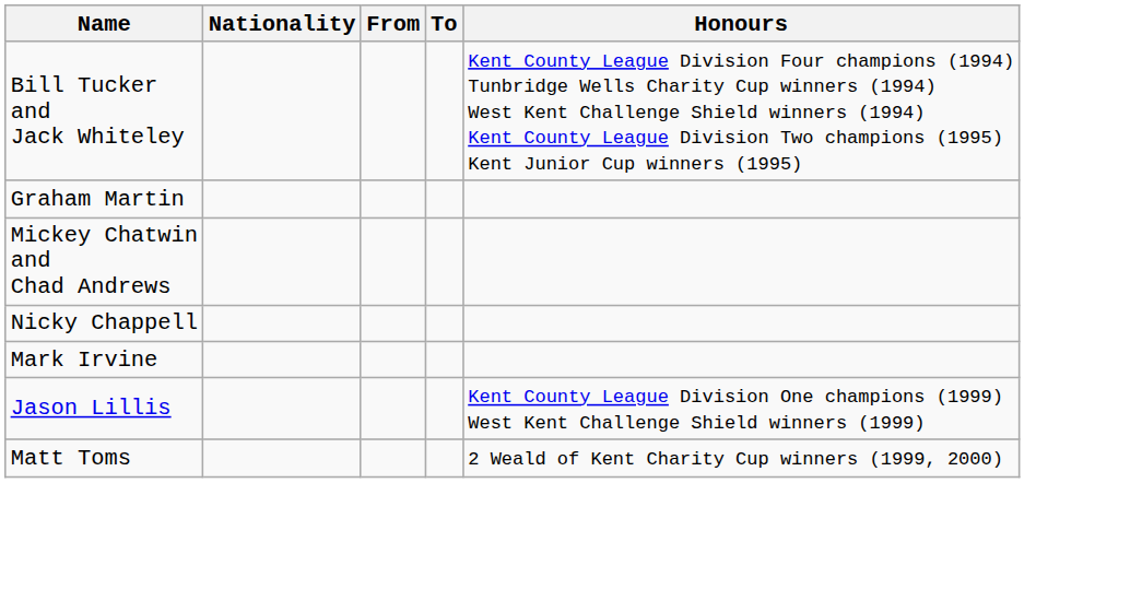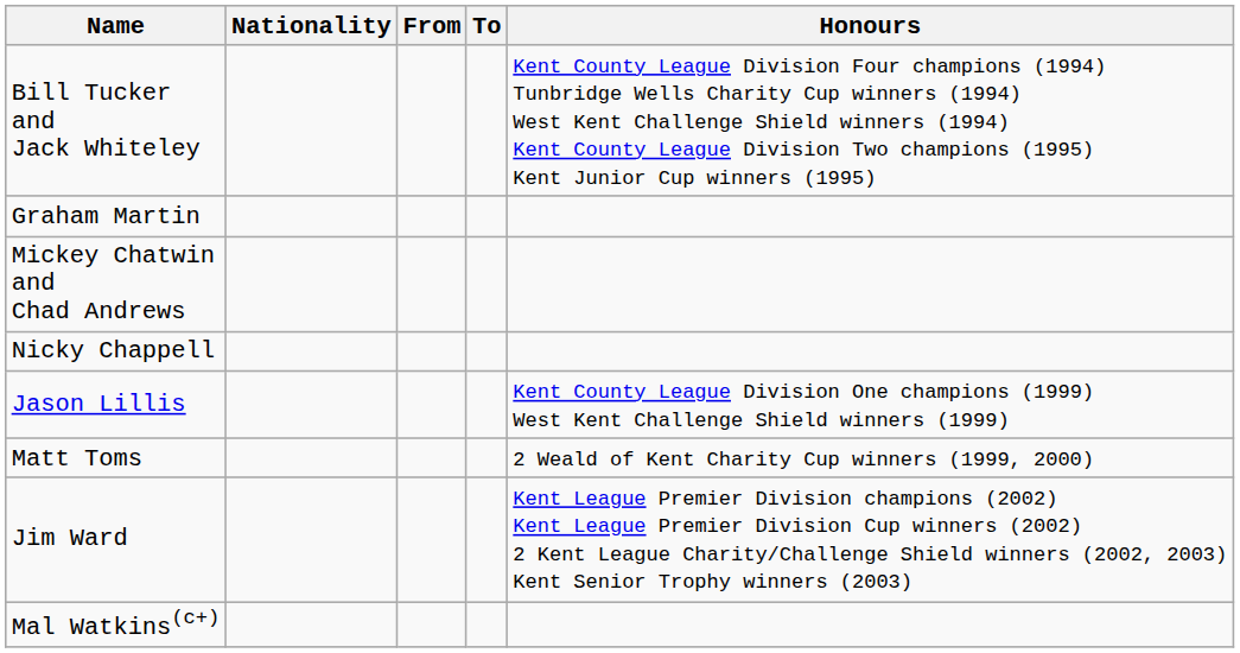- row: Mark Irvine
+ row: Jim Ward | Kent League Premier Division champions (2002) Kent League Premier Division Cup winners (2002) 2 Kent League Charity/Challenge Shield winners (2002, 2003) Kent Senior Trophy winners (2003)
+ row: Mal Watkins(c+)
